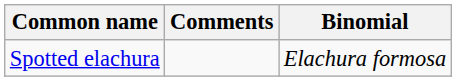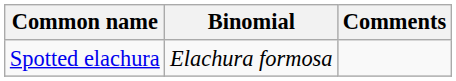columns swapped: Binomial <-> Comments
